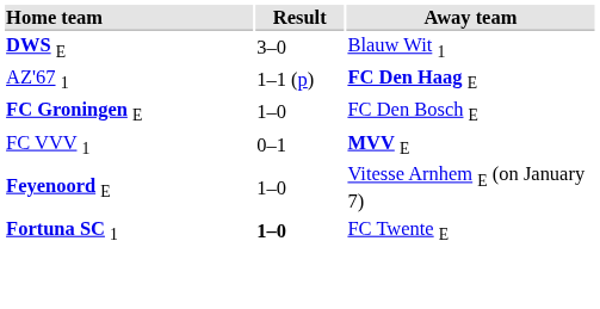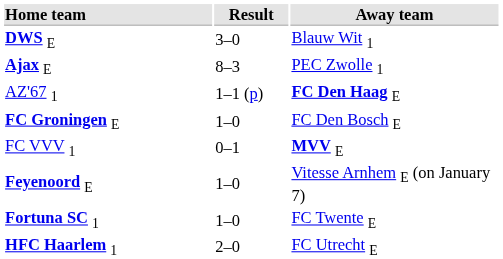+ row: Ajax E | 8–3 | PEC Zwolle 1
Fortuna SC 1 | Result: bold -> normal
+ row: HFC Haarlem 1 | 2–0 | FC Utrecht E
